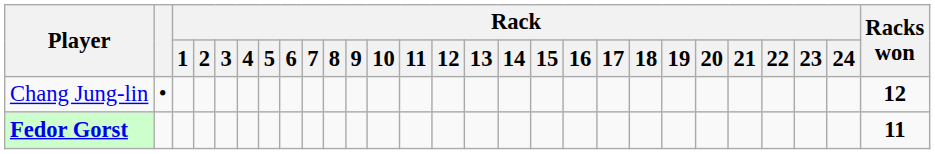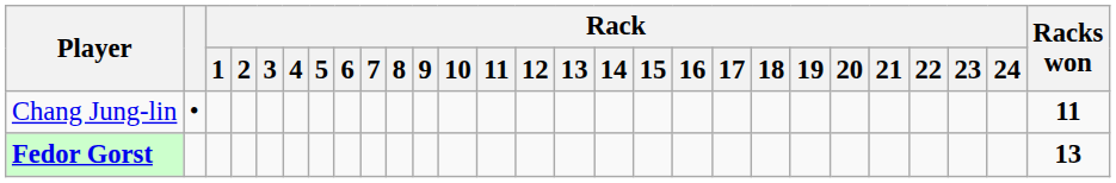Chang Jung-lin | Racks won: 12 -> 11
Fedor Gorst | Racks won: 11 -> 13
